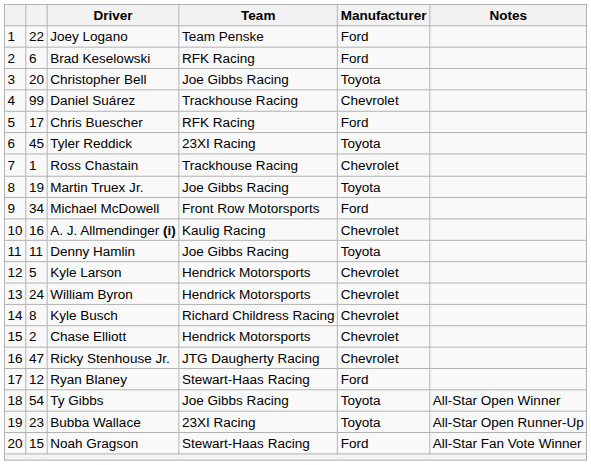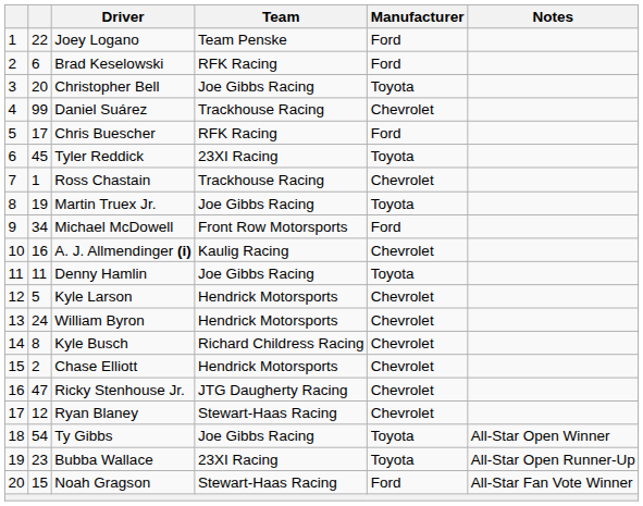Ryan Blaney | Manufacturer: Ford -> Chevrolet
